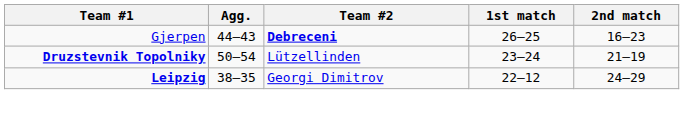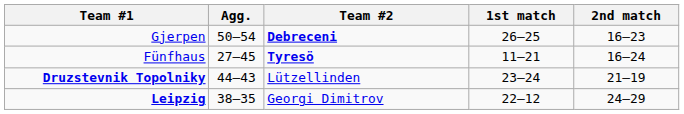Gjerpen | Agg.: 44–43 -> 50–54
+ row: Fünfhaus | 27–45 | Tyresö | 11–21 | 16–24
Druzstevnik Topolniky | Agg.: 50–54 -> 44–43
